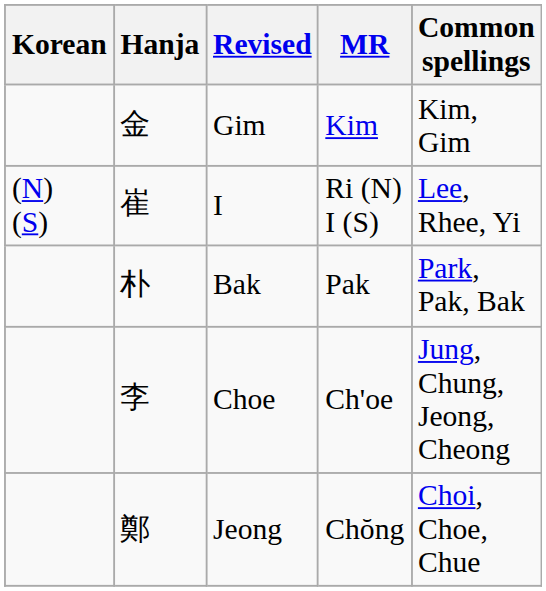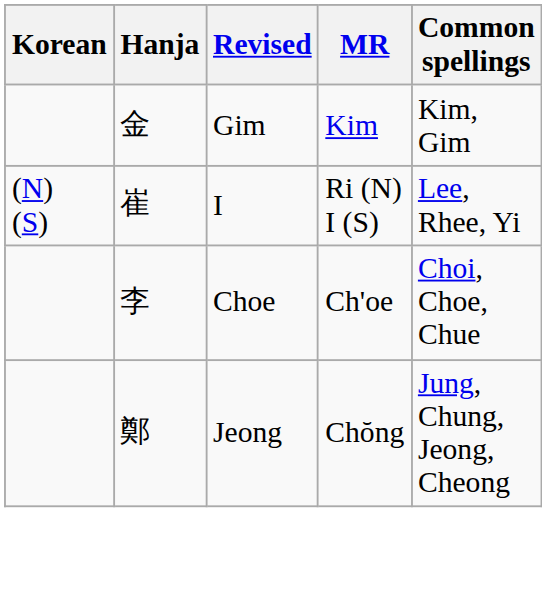- row: 朴 | Bak | Pak | Park, Pak, Bak
Choe | Common spellings: Jung, Chung, Jeong, Cheong -> Choi, Choe, Chue
Jeong | Common spellings: Choi, Choe, Chue -> Jung, Chung, Jeong, Cheong
